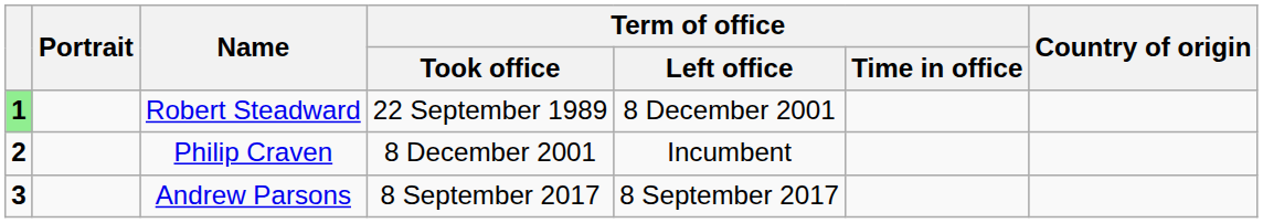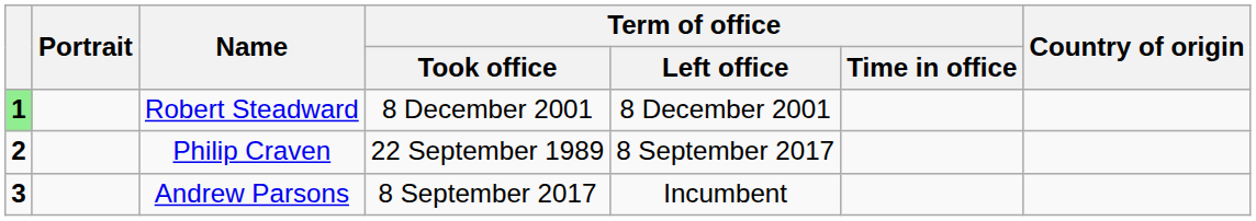Robert Steadward | Term of office / Took office: 22 September 1989 -> 8 December 2001
Philip Craven | Term of office / Took office: 8 December 2001 -> 22 September 1989
Philip Craven | Term of office / Left office: Incumbent -> 8 September 2017
Andrew Parsons | Term of office / Left office: 8 September 2017 -> Incumbent
